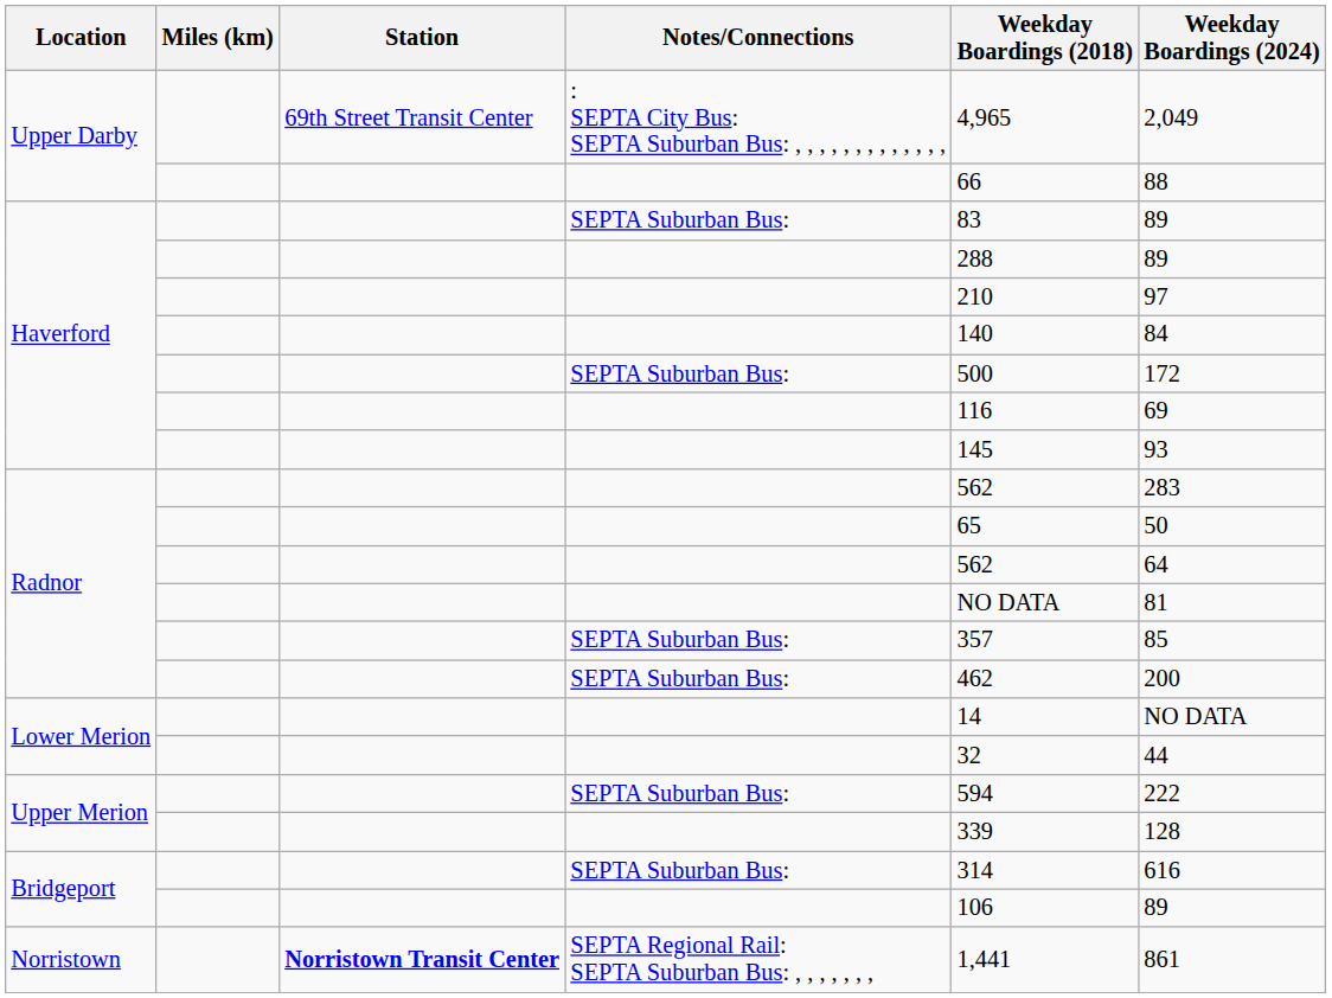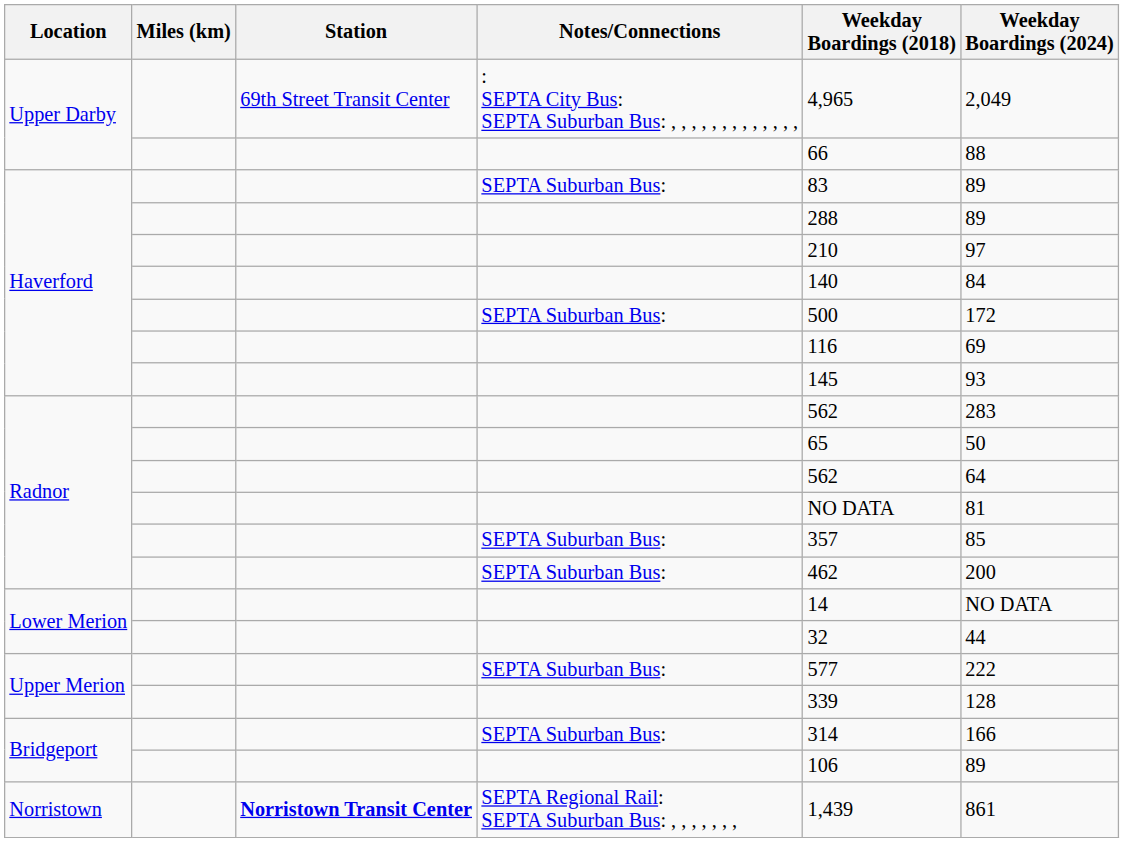Upper Merion / SEPTA Suburban Bus: | Weekday Boardings (2018): 594 -> 577
Bridgeport / SEPTA Suburban Bus: | Weekday Boardings (2024): 616 -> 166
Norristown | Weekday Boardings (2018): 1,441 -> 1,439
